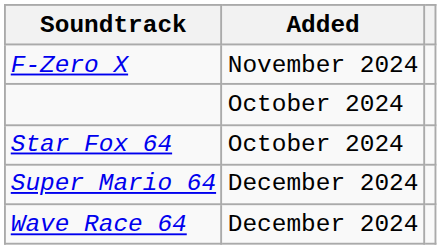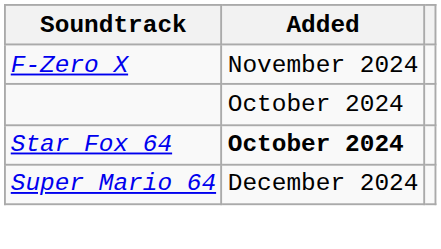Star Fox 64 | Added: normal -> bold
- row: Wave Race 64 | December 2024
